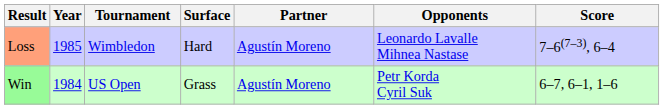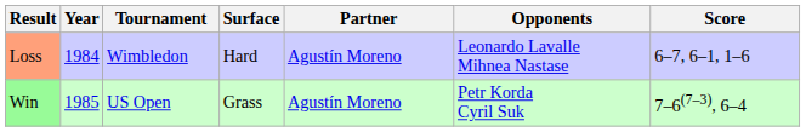Loss | Year: 1985 -> 1984
Loss | Score: 7–6(7–3), 6–4 -> 6–7, 6–1, 1–6
Win | Year: 1984 -> 1985
Win | Score: 6–7, 6–1, 1–6 -> 7–6(7–3), 6–4
